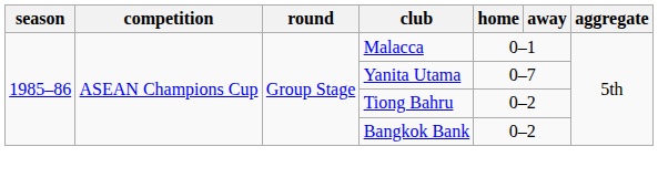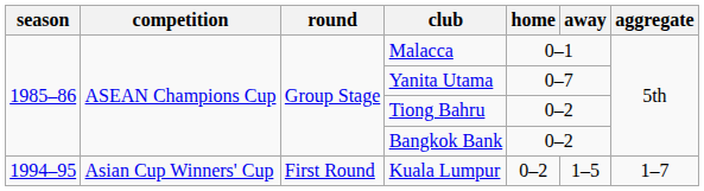+ row: 1994–95 | Asian Cup Winners' Cup | First Round | Kuala Lumpur | 0–2 | 1–5 | 1–7
